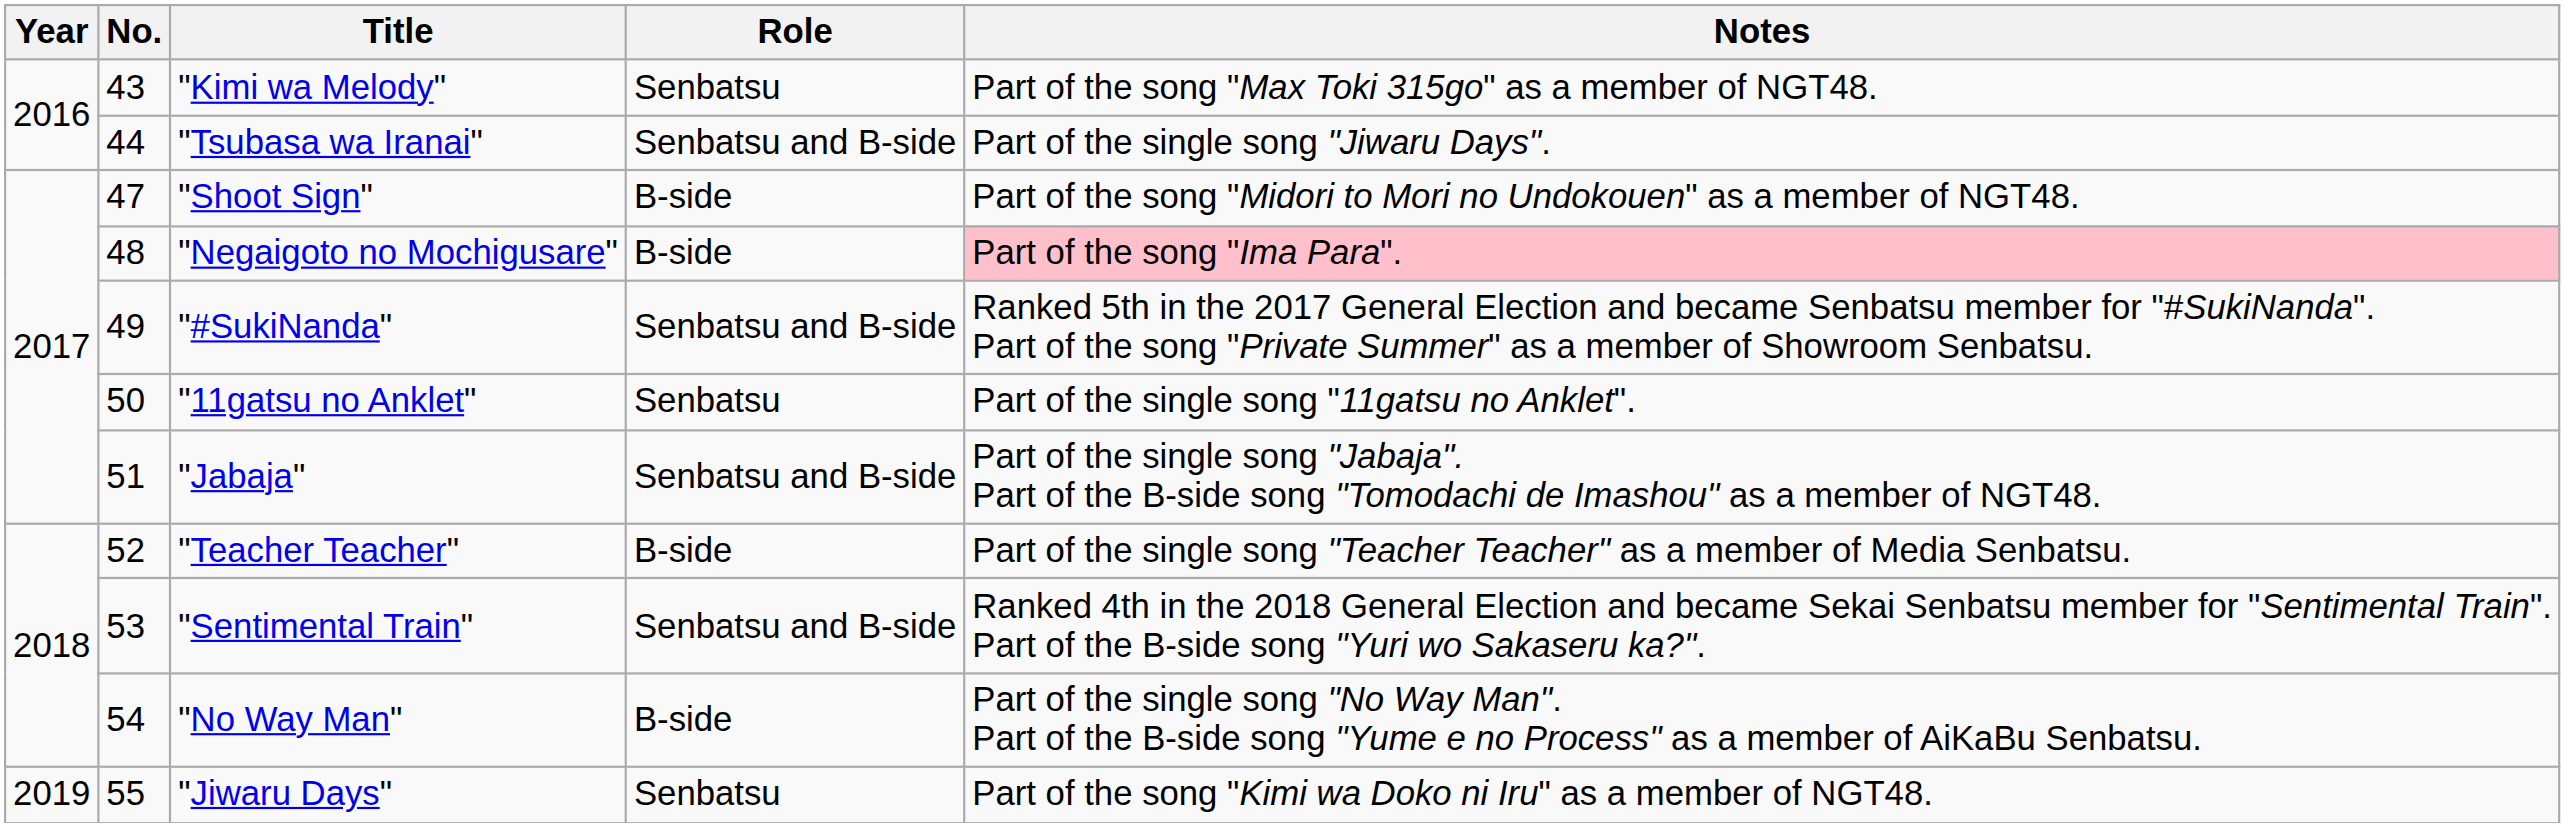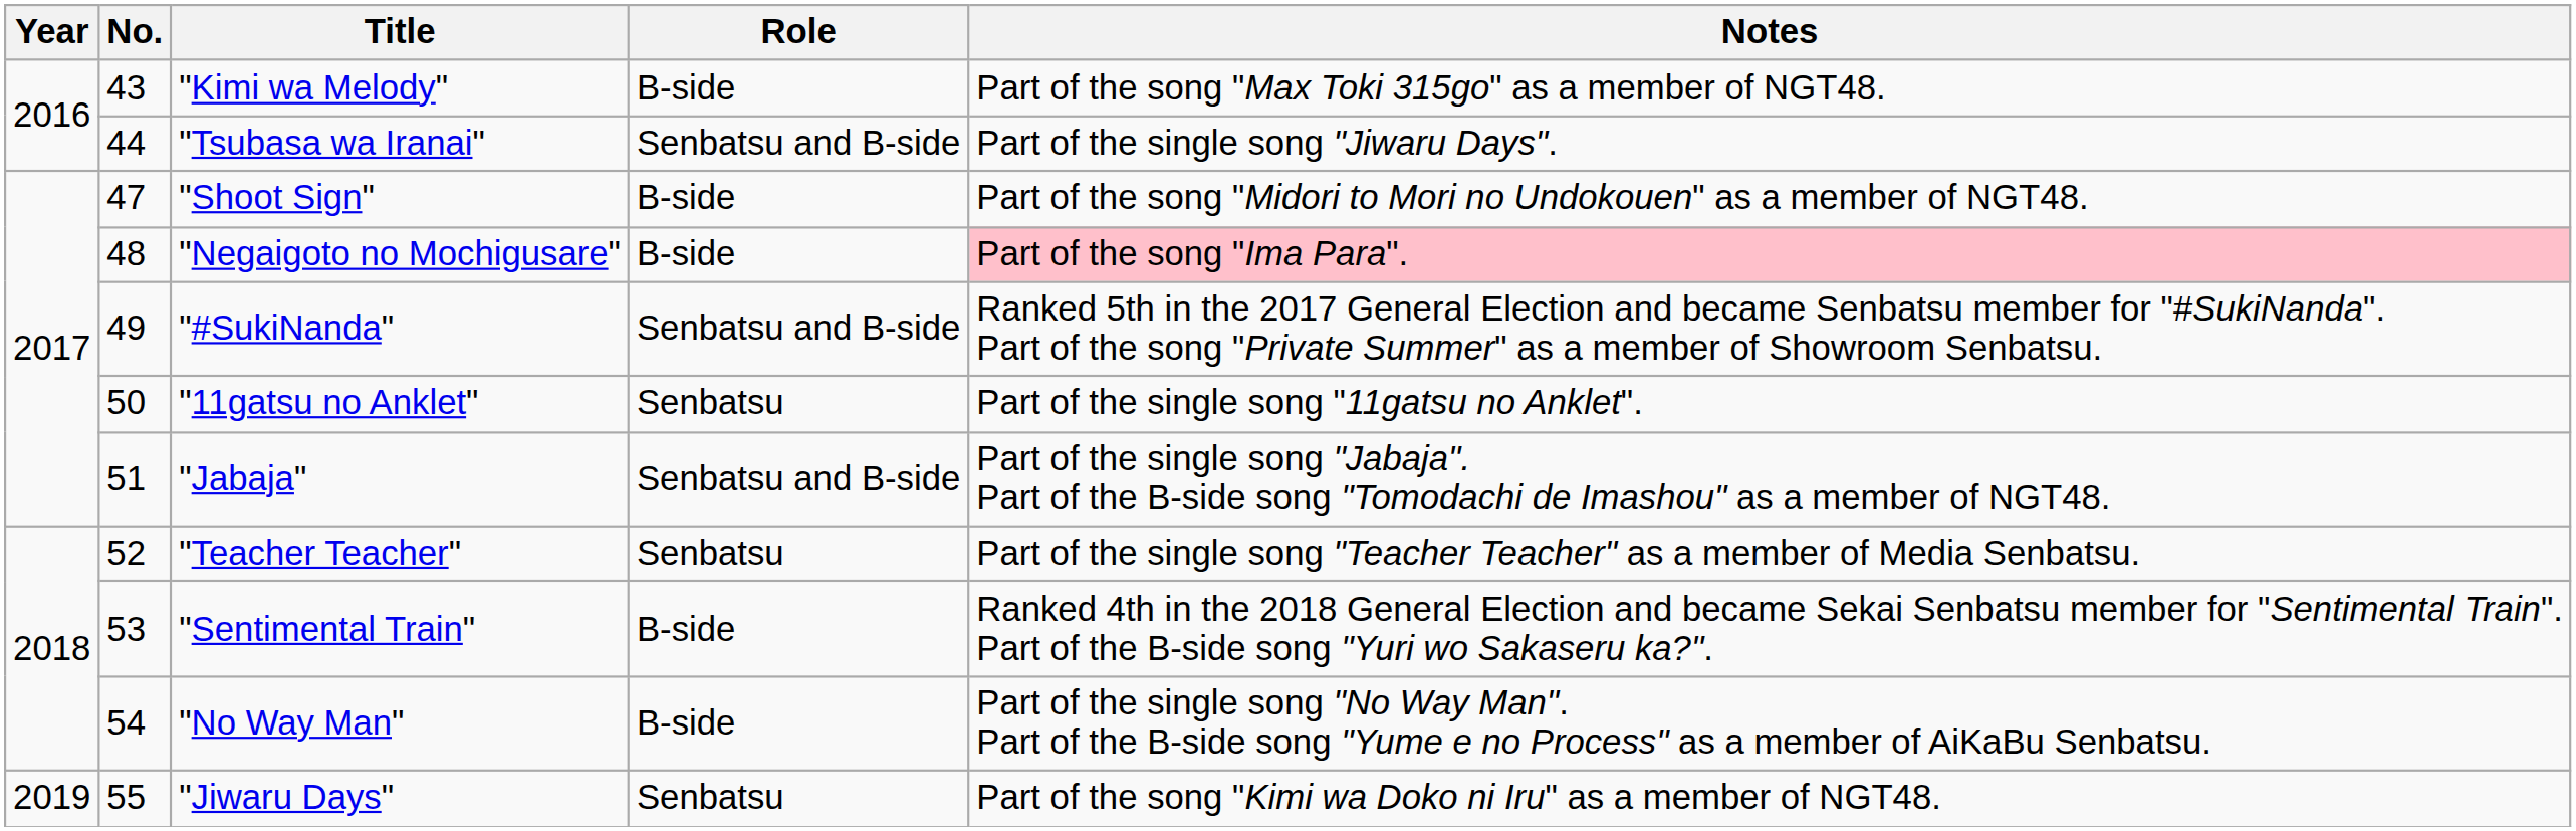"Kimi wa Melody" | Role: Senbatsu -> B-side
"Teacher Teacher" | Role: B-side -> Senbatsu
"Sentimental Train" | Role: Senbatsu and B-side -> B-side
